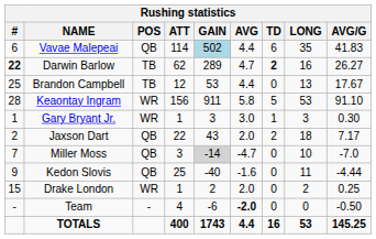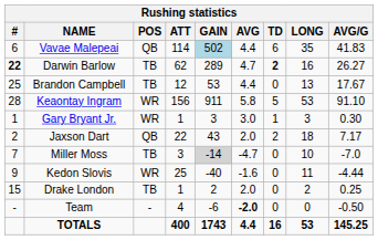Miller Moss | POS: QB -> TB
Kedon Slovis | POS: QB -> WR
Drake London | POS: WR -> TB
